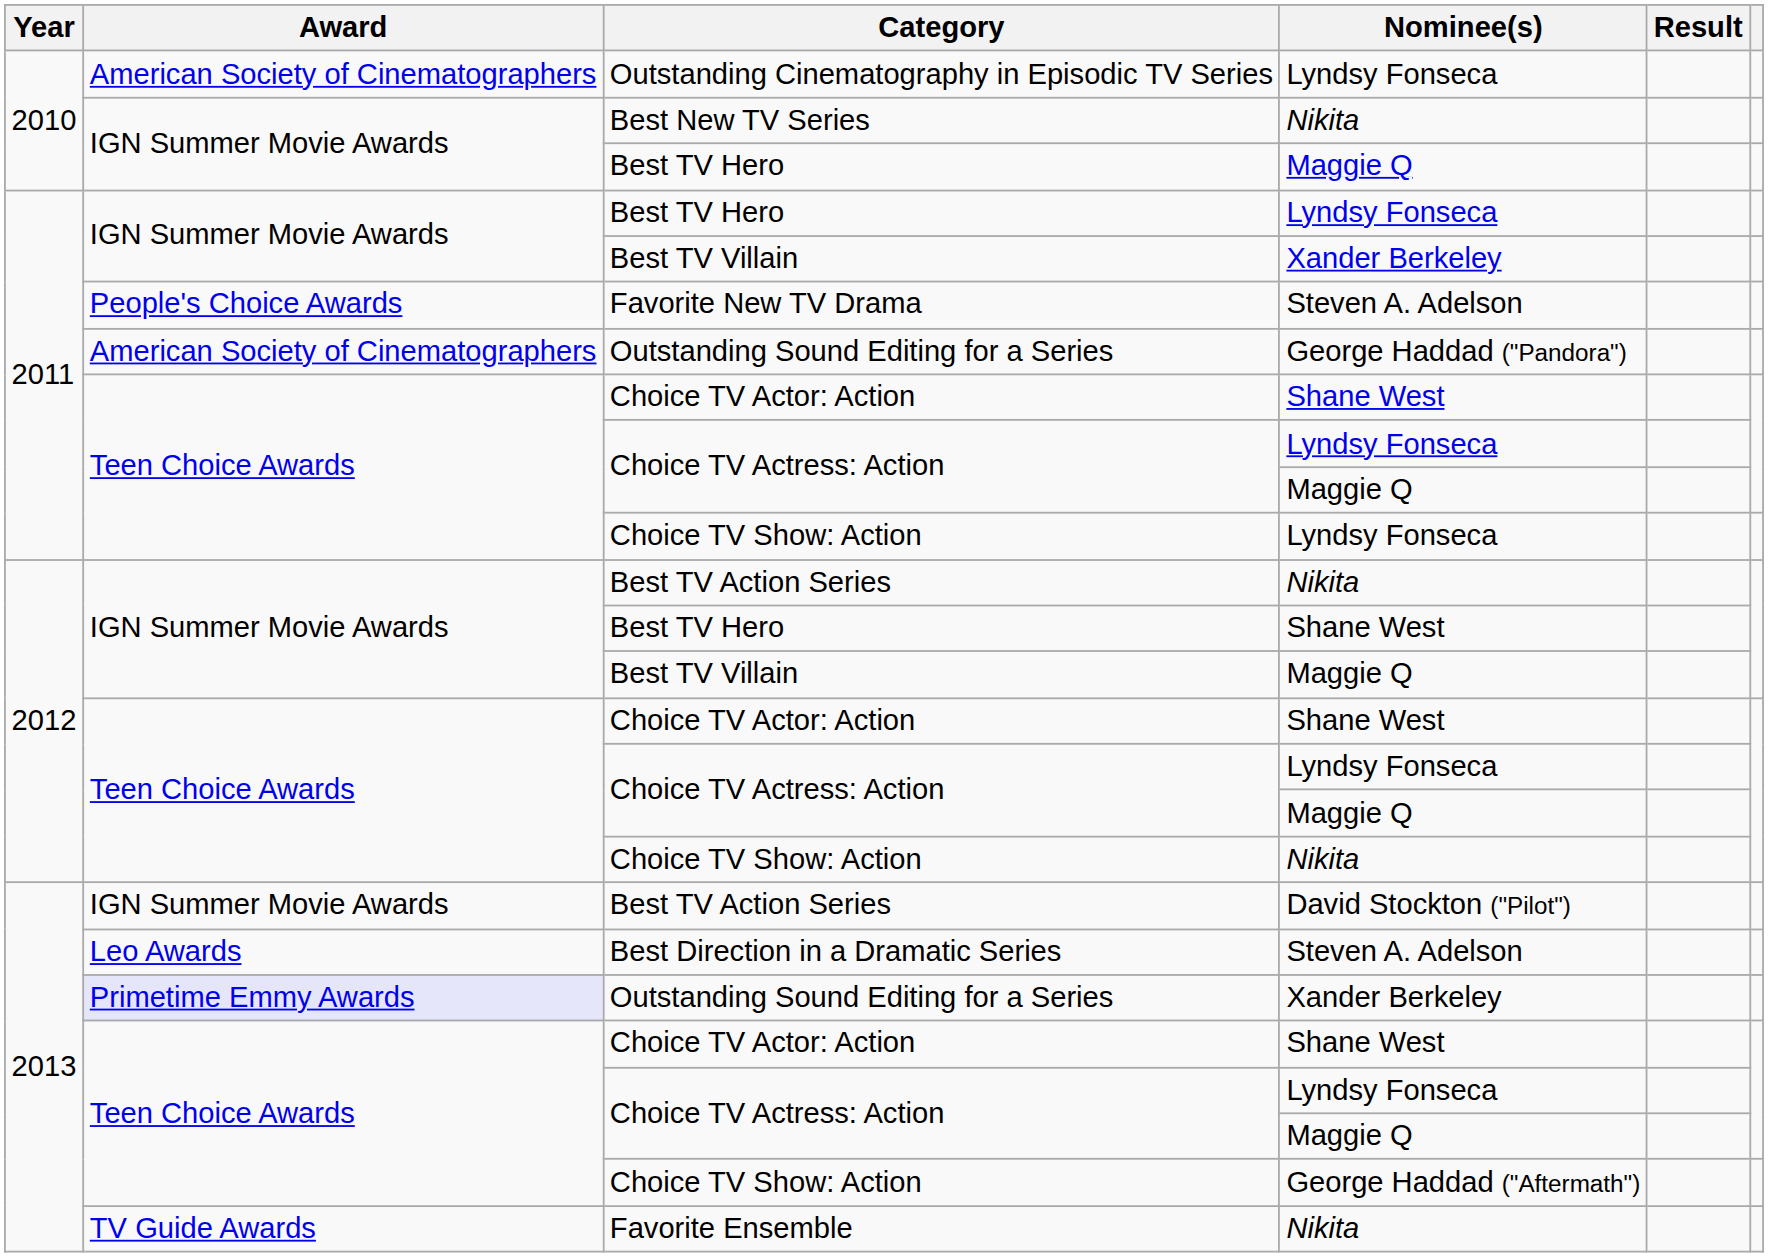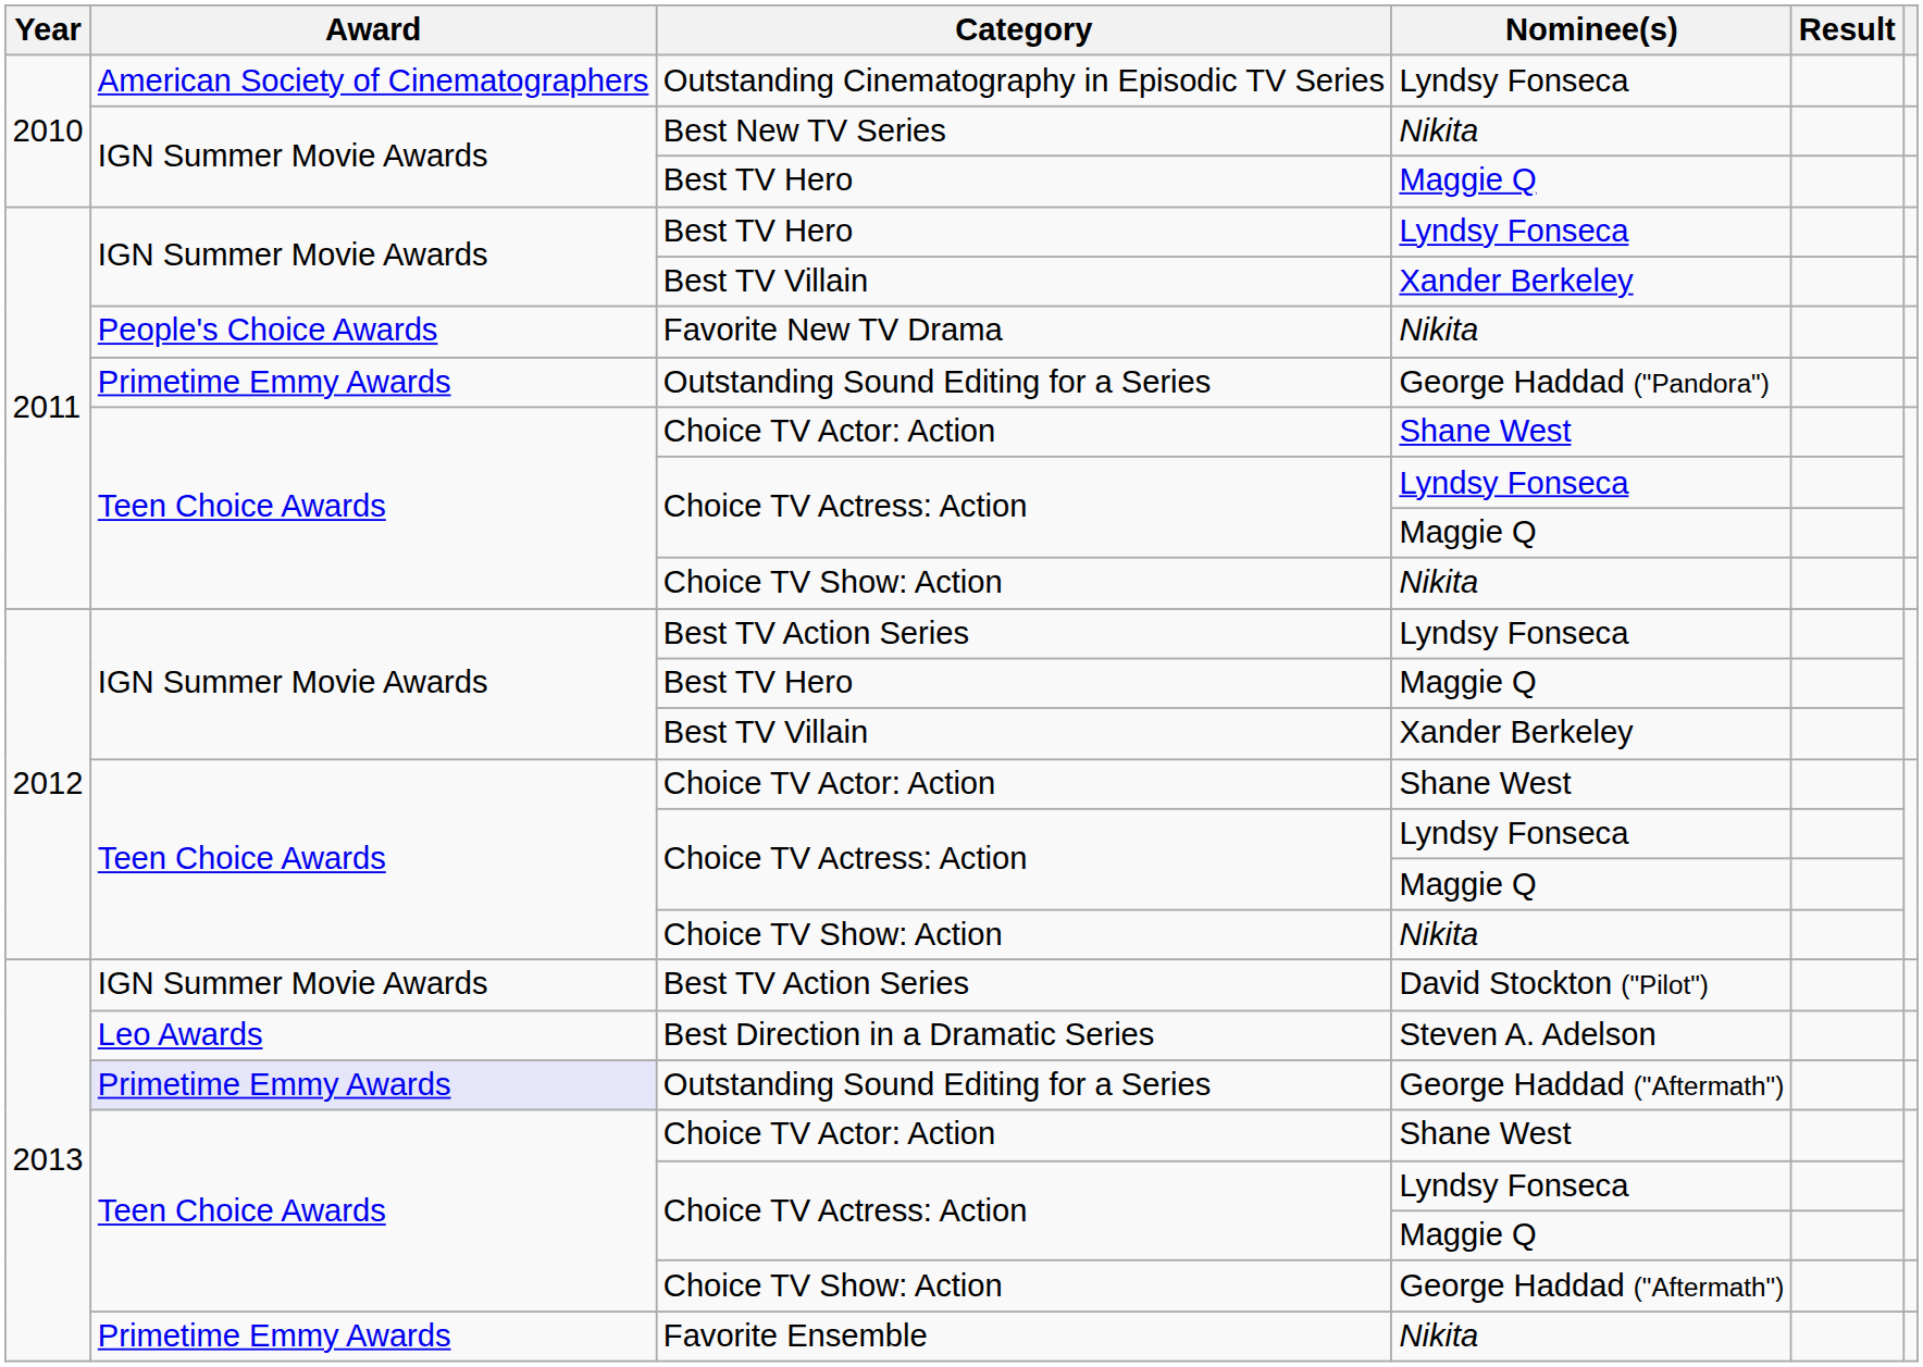Favorite New TV Drama | Nominee(s): Steven A. Adelson -> Nikita
2011 / Outstanding Sound Editing for a Series | Award: American Society of Cinematographers -> Primetime Emmy Awards
2011 / Choice TV Show: Action | Nominee(s): Lyndsy Fonseca -> Nikita
2012 / Best TV Action Series | Nominee(s): Nikita -> Lyndsy Fonseca
2012 / Best TV Hero | Nominee(s): Shane West -> Maggie Q
2012 / Best TV Villain | Nominee(s): Maggie Q -> Xander Berkeley
2013 / Outstanding Sound Editing for a Series | Nominee(s): Xander Berkeley -> George Haddad ("Aftermath")
Favorite Ensemble | Award: TV Guide Awards -> Primetime Emmy Awards
